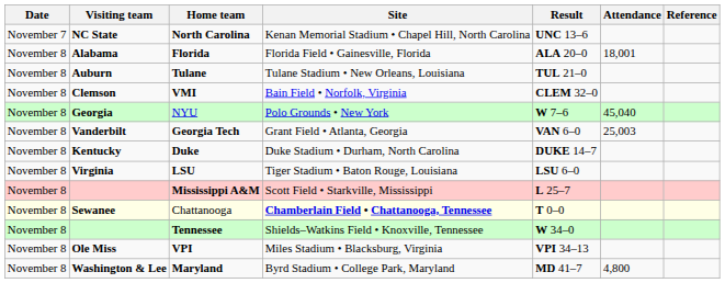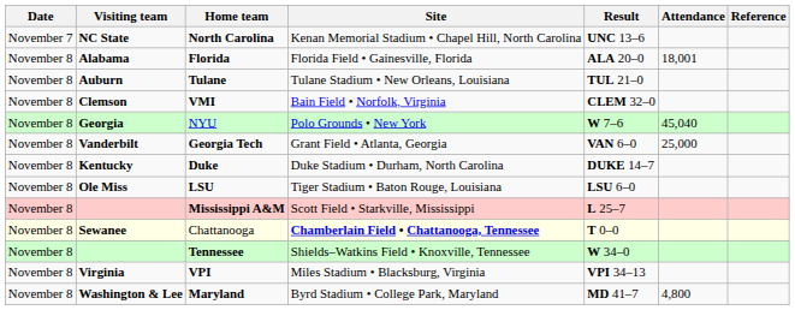Georgia Tech | Attendance: 25,003 -> 25,000
LSU | Visiting team: Virginia -> Ole Miss
VPI | Visiting team: Ole Miss -> Virginia
